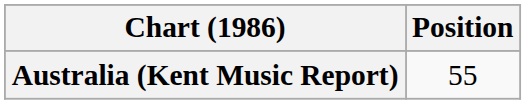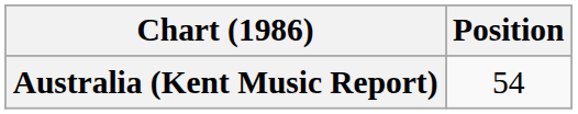Australia (Kent Music Report) | Position: 55 -> 54
